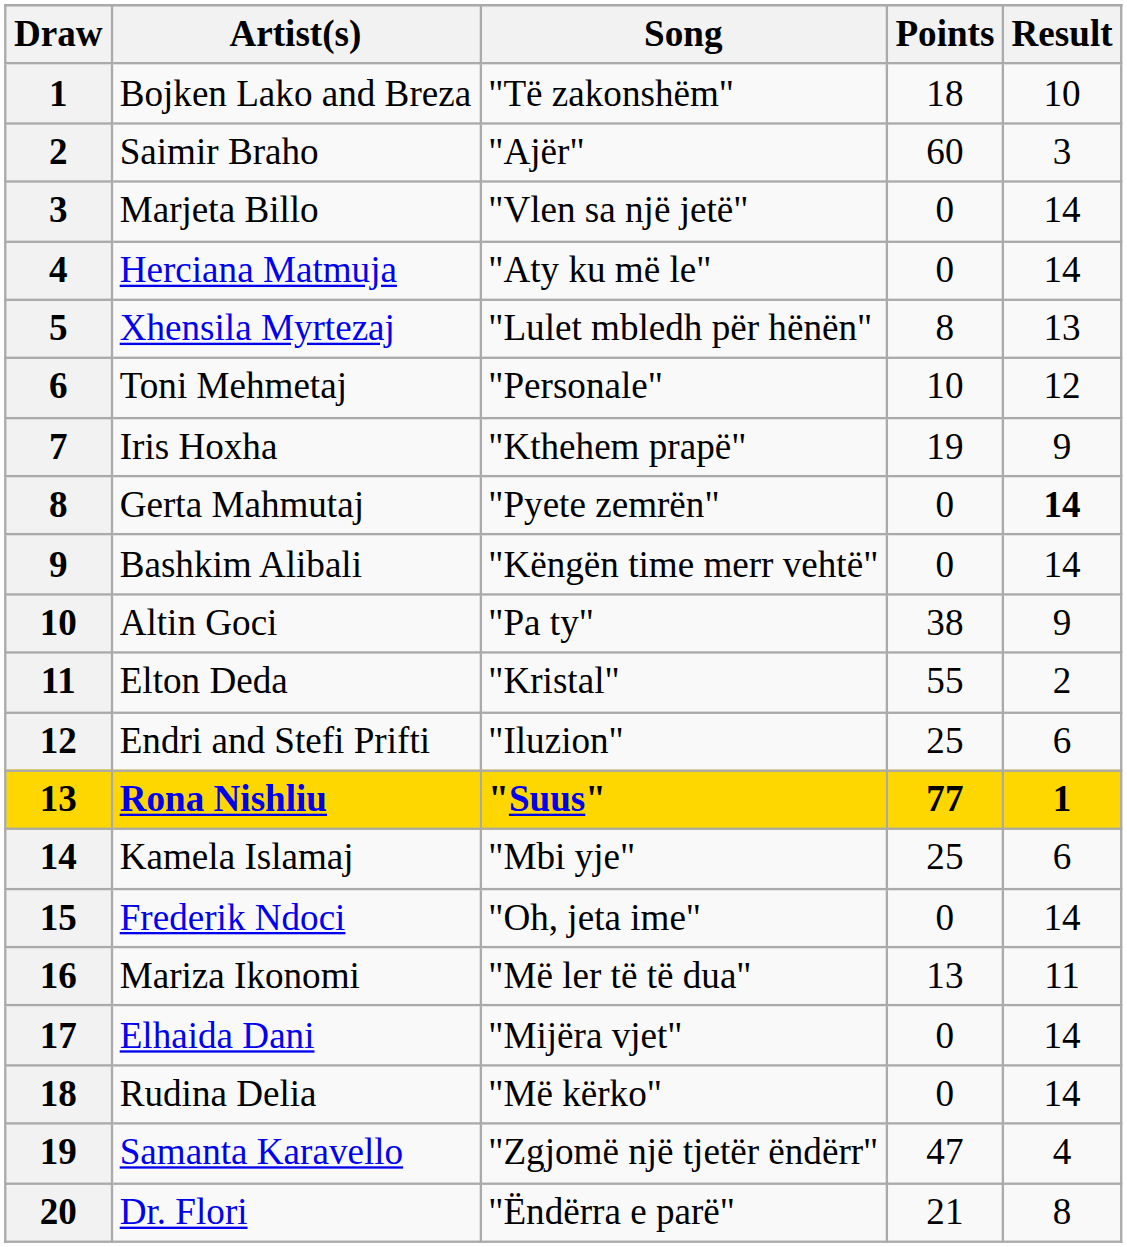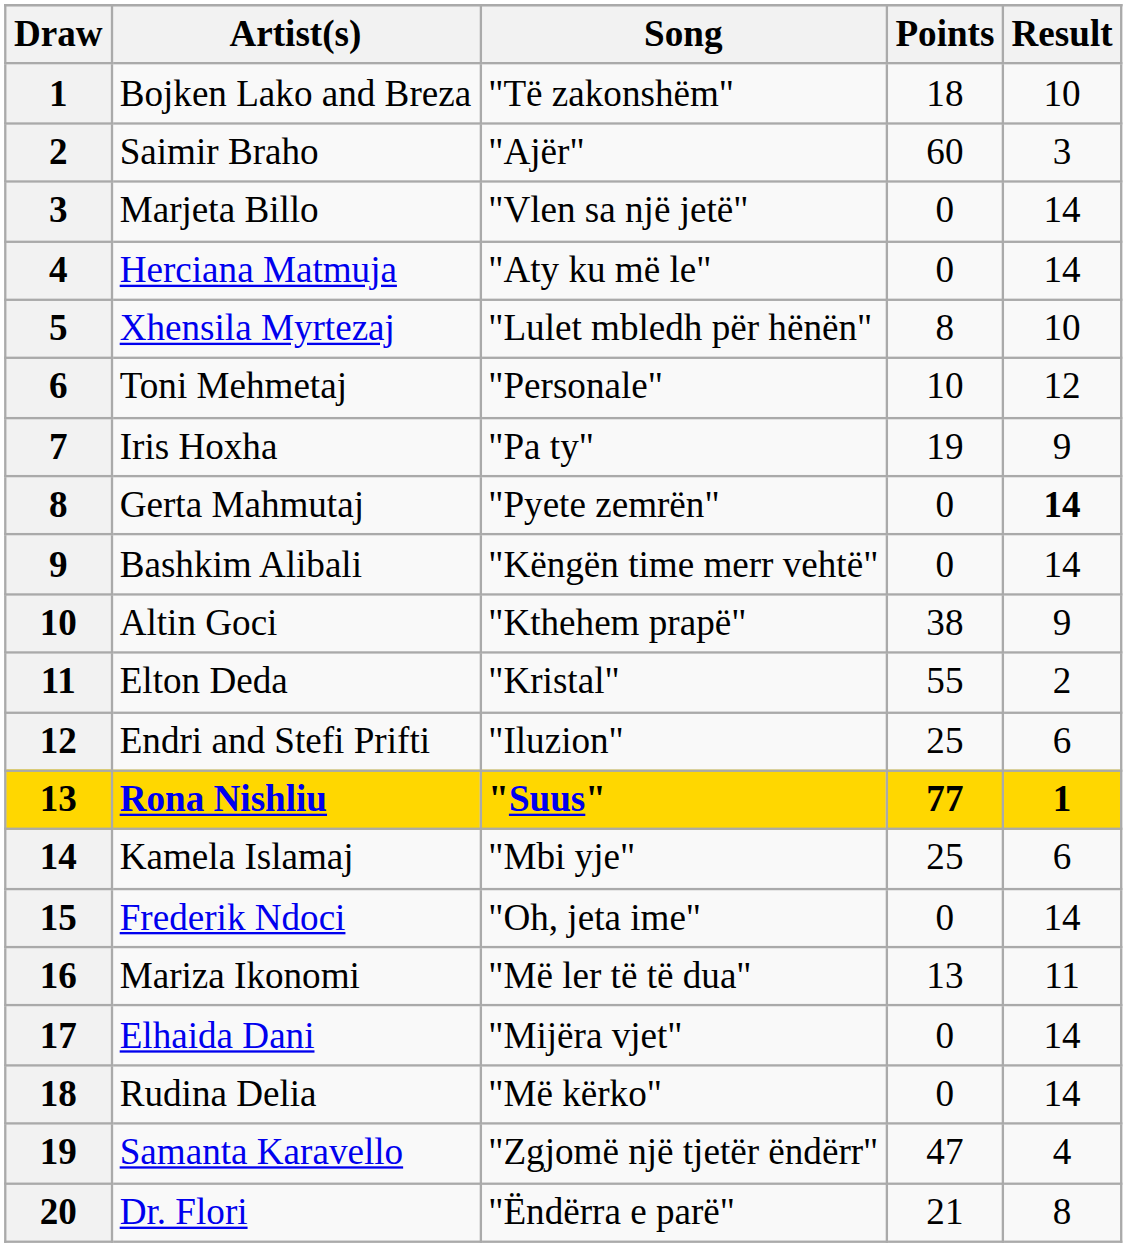Xhensila Myrtezaj | Result: 13 -> 10
Iris Hoxha | Song: "Kthehem prapë" -> "Pa ty"
Altin Goci | Song: "Pa ty" -> "Kthehem prapë"
